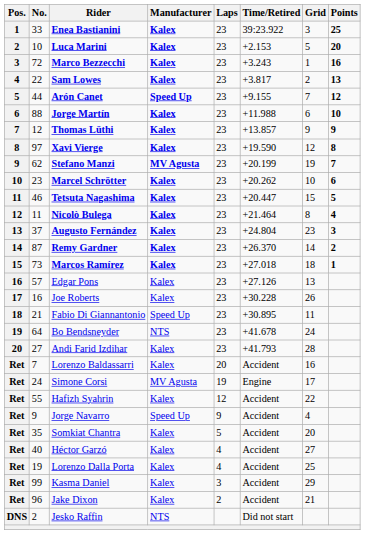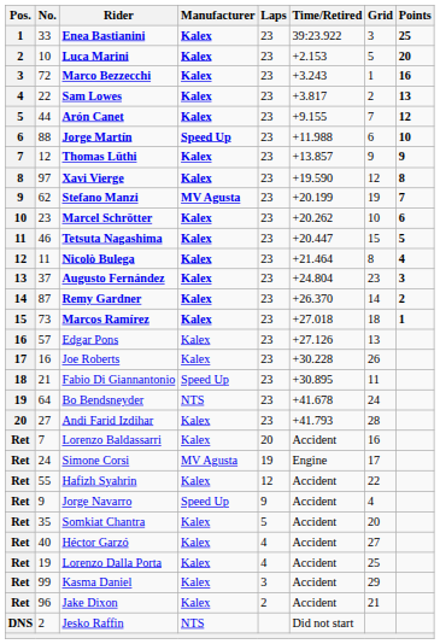Arón Canet | Manufacturer: Speed Up -> Kalex
Jorge Martín | Manufacturer: Kalex -> Speed Up
